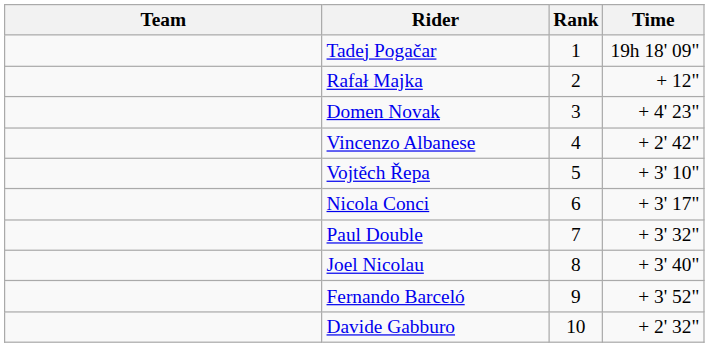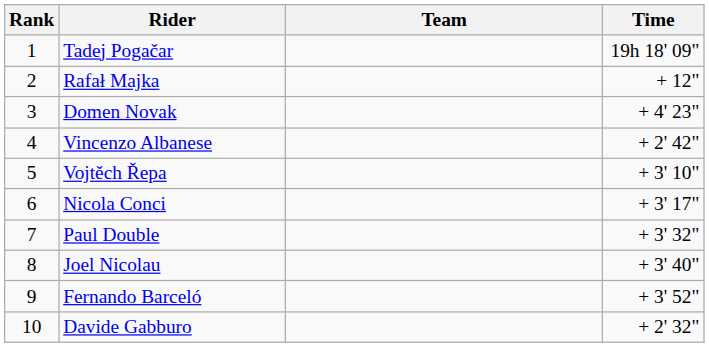columns swapped: Rank <-> Team
